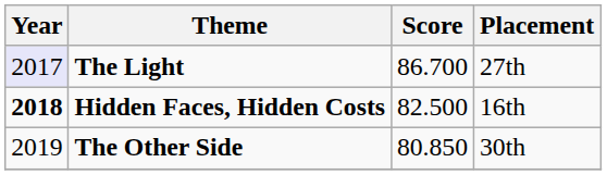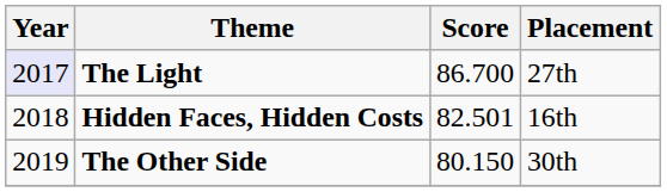Hidden Faces, Hidden Costs | Year: bold -> normal
Hidden Faces, Hidden Costs | Score: 82.500 -> 82.501
The Other Side | Score: 80.850 -> 80.150
